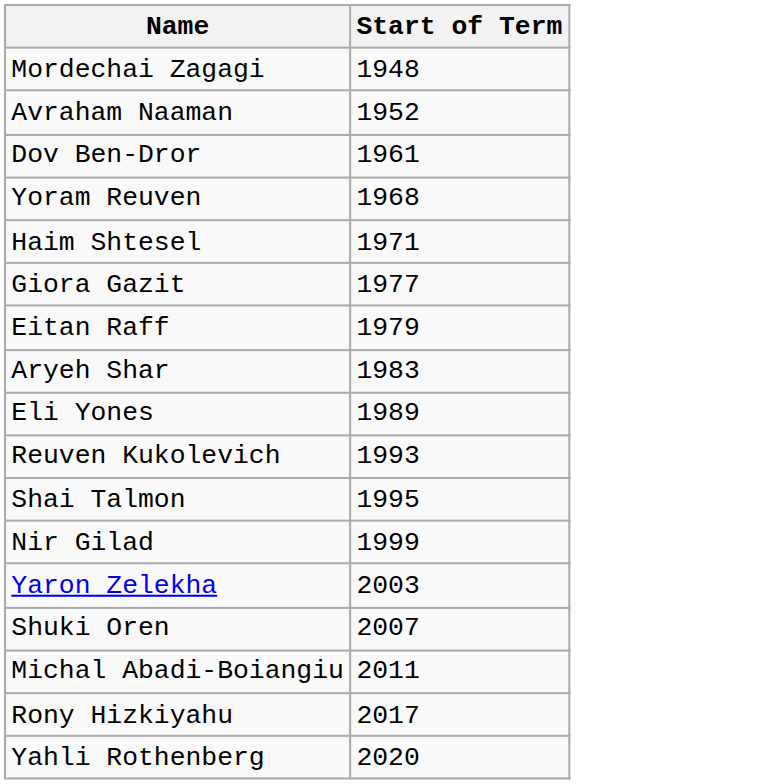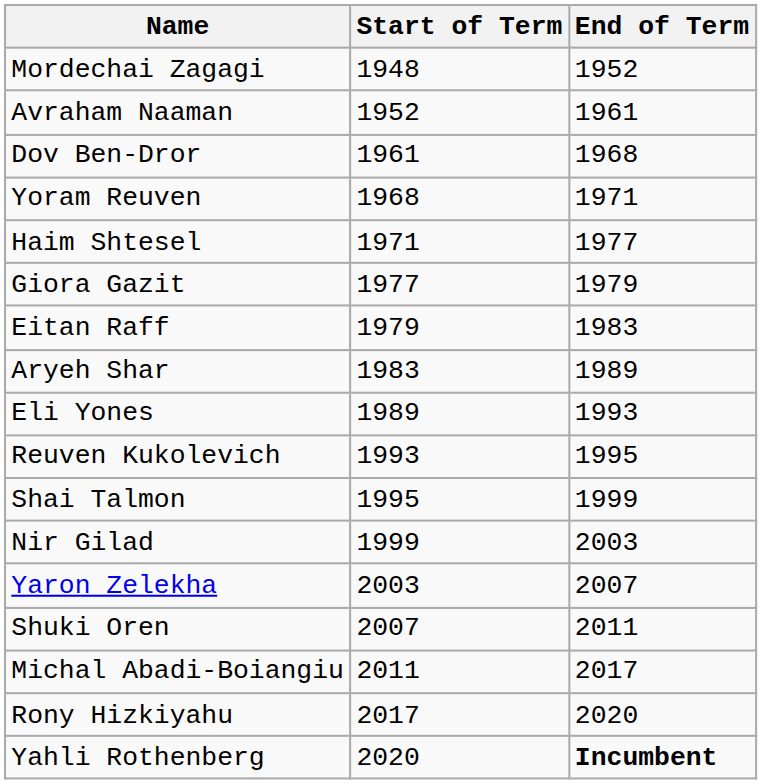+ column: End of Term | 1952 | 1961 | 1968 | 1971 | 1977 | 1979 | 1983 | 1989 | 1993 | 1995 | 1999 | 2003 | 2007 | 2011 | 2017 | 2020 | Incumbent
